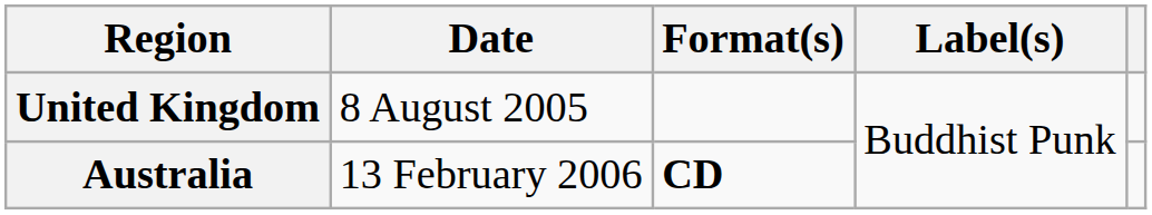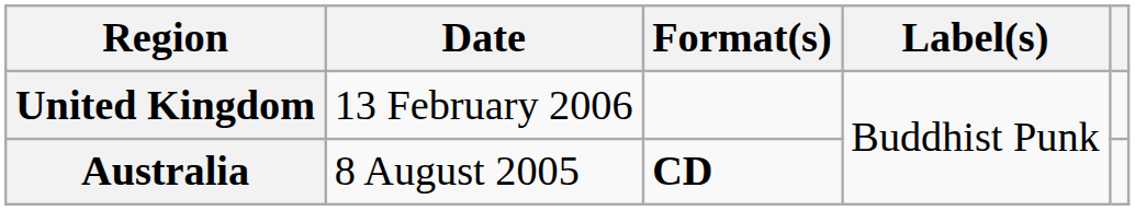United Kingdom | Date: 8 August 2005 -> 13 February 2006
Australia | Date: 13 February 2006 -> 8 August 2005
